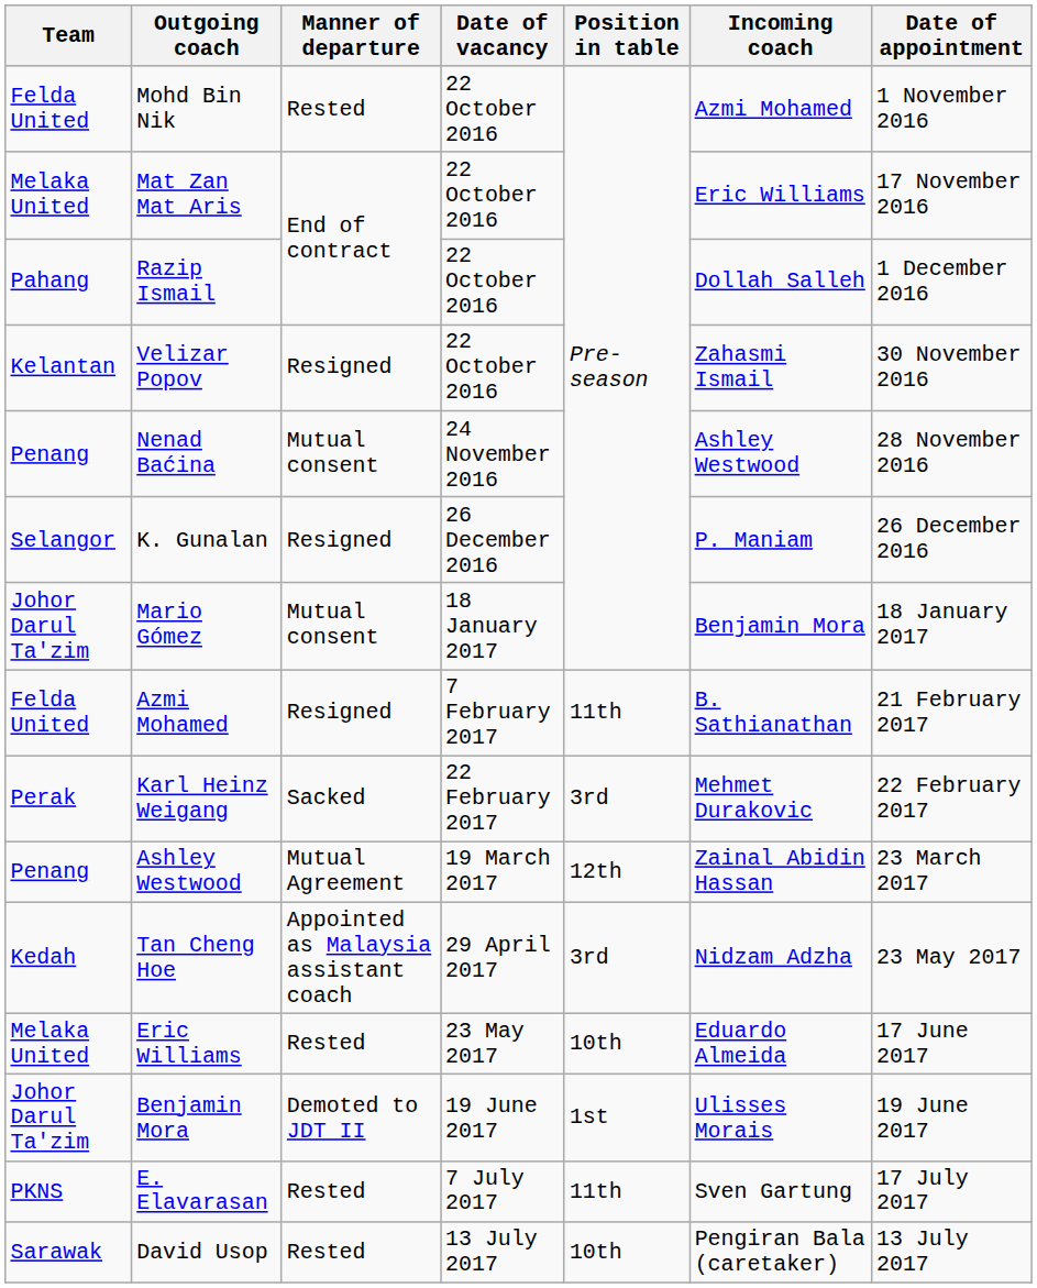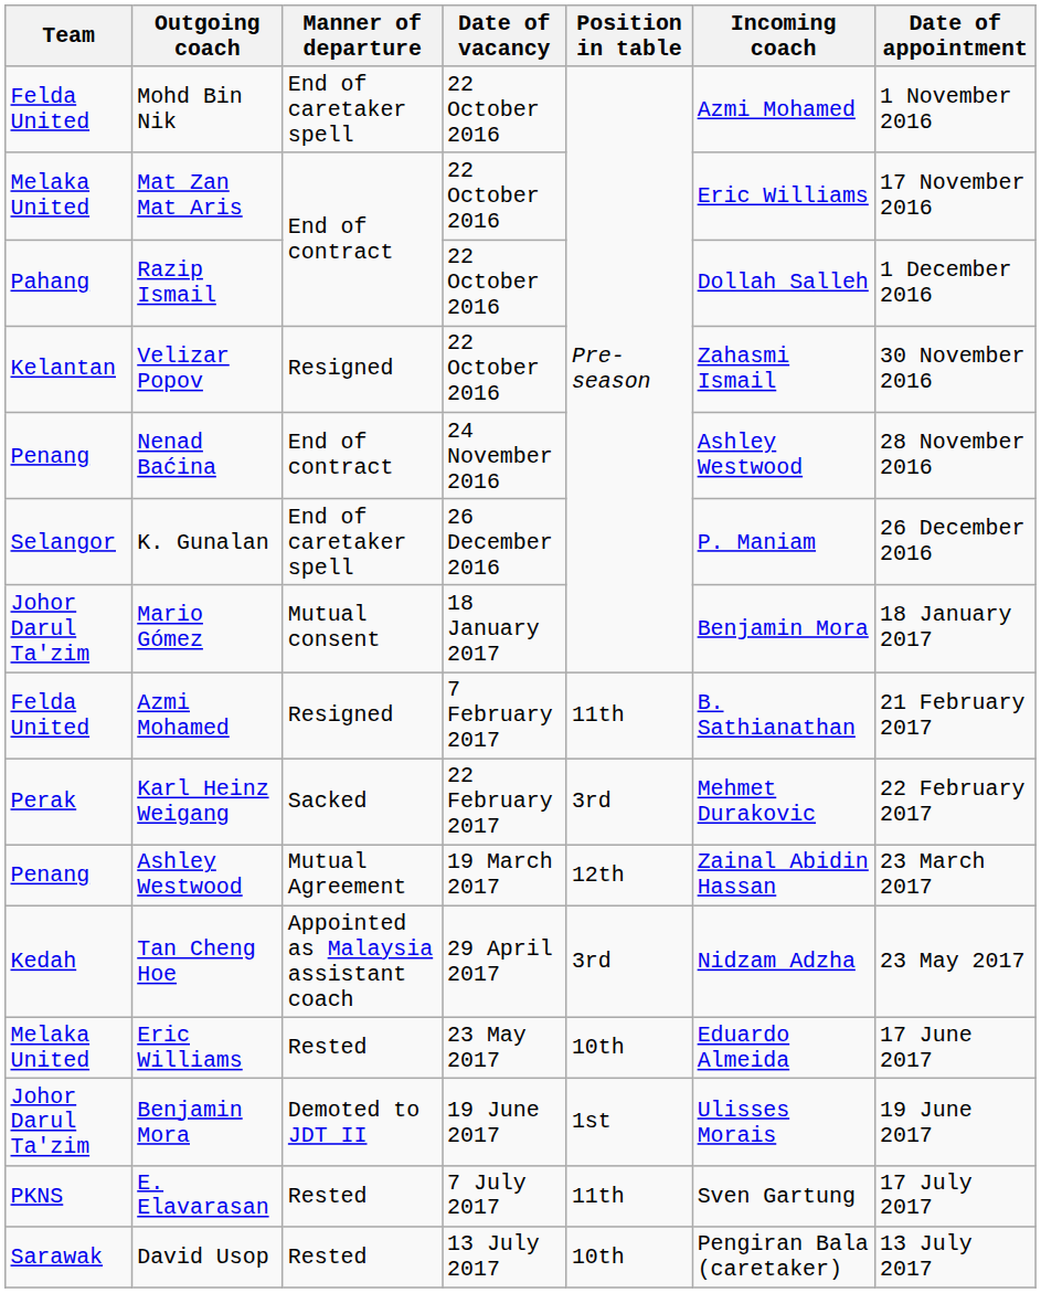Mohd Bin Nik | Manner of departure: Rested -> End of caretaker spell
Nenad Baćina | Manner of departure: Mutual consent -> End of contract
K. Gunalan | Manner of departure: Resigned -> End of caretaker spell
